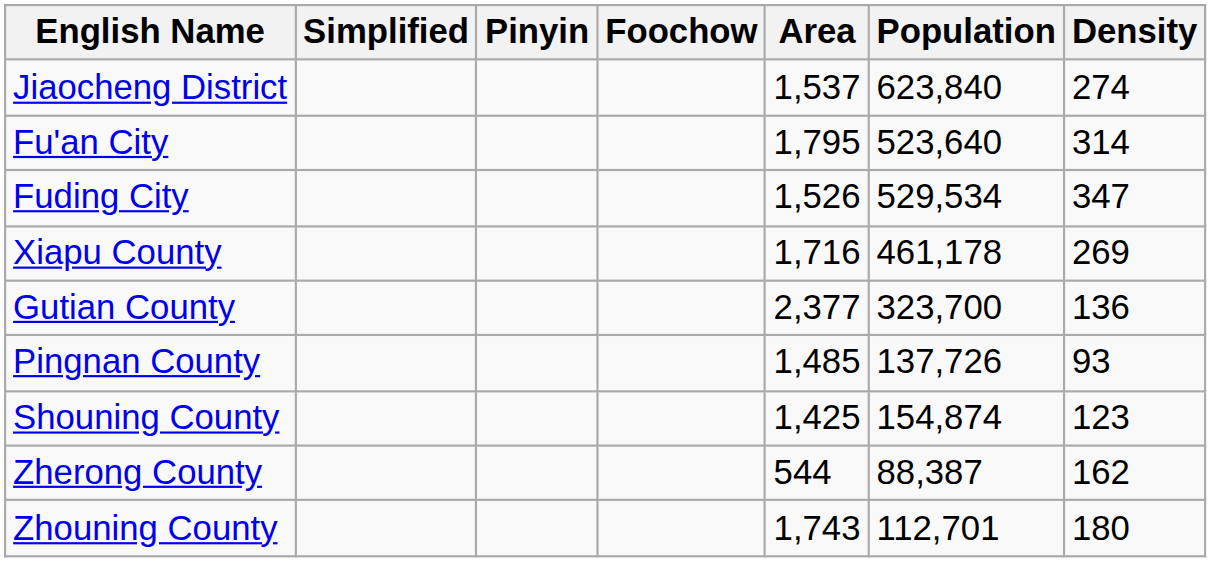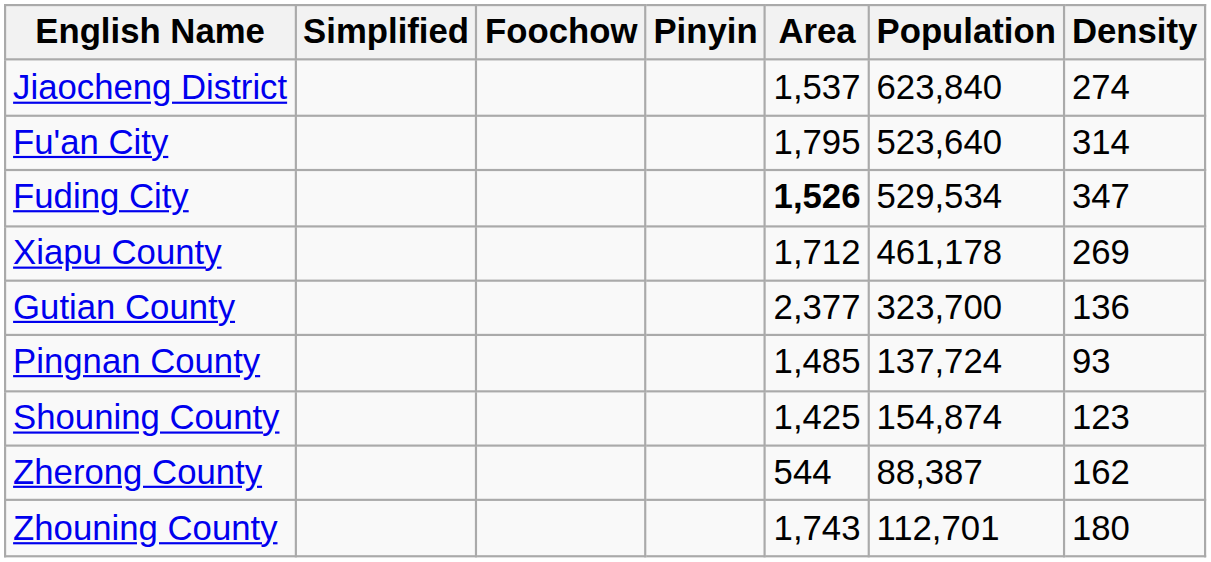columns swapped: Pinyin <-> Foochow
Fuding City | Area: normal -> bold
Xiapu County | Area: 1,716 -> 1,712
Pingnan County | Population: 137,726 -> 137,724
